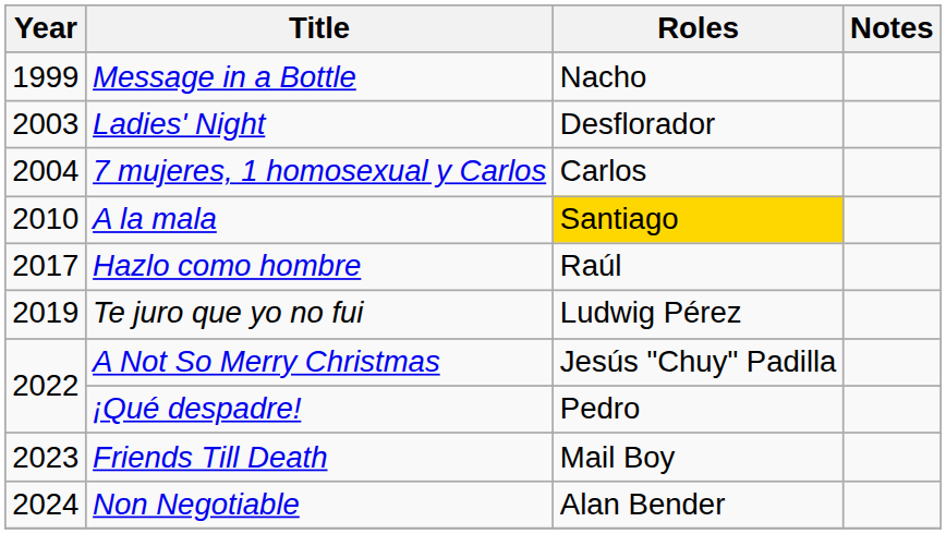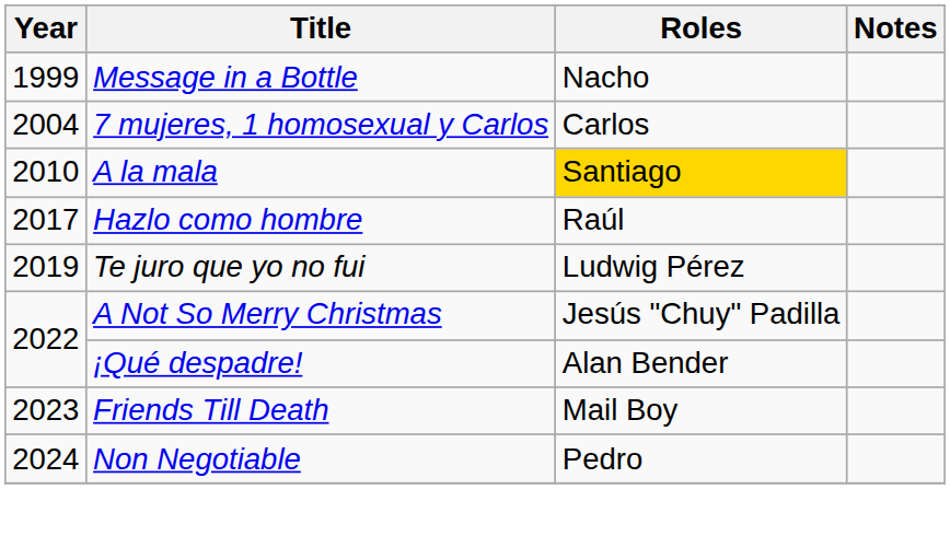- row: 2003 | Ladies' Night | Desflorador
¡Qué despadre! | Roles: Pedro -> Alan Bender
Non Negotiable | Roles: Alan Bender -> Pedro
